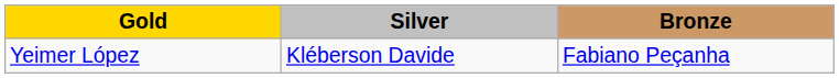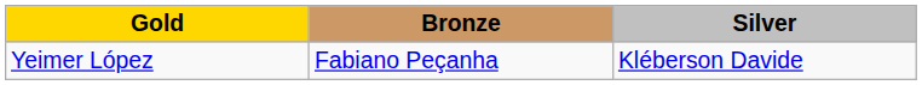columns swapped: Silver <-> Bronze
